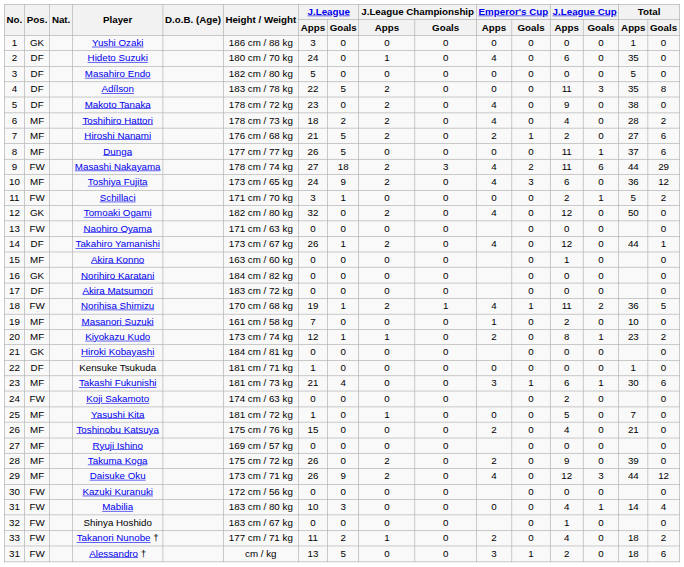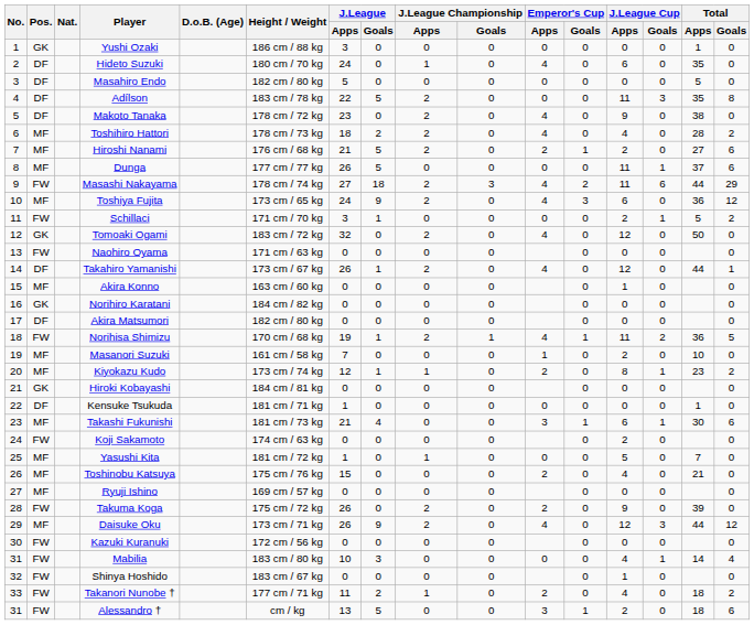Tomoaki Ogami | Height / Weight: 182 cm / 80 kg -> 183 cm / 72 kg
Akira Matsumori | Height / Weight: 183 cm / 72 kg -> 182 cm / 80 kg
Takuma Koga | Pos.: MF -> FW
